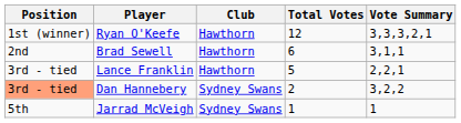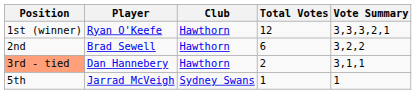Brad Sewell | Vote Summary: 3,1,1 -> 3,2,2
- row: 3rd - tied | Lance Franklin | Hawthorn | 5 | 2,2,1
Dan Hannebery | Club: Sydney Swans -> Hawthorn
Dan Hannebery | Vote Summary: 3,2,2 -> 3,1,1
